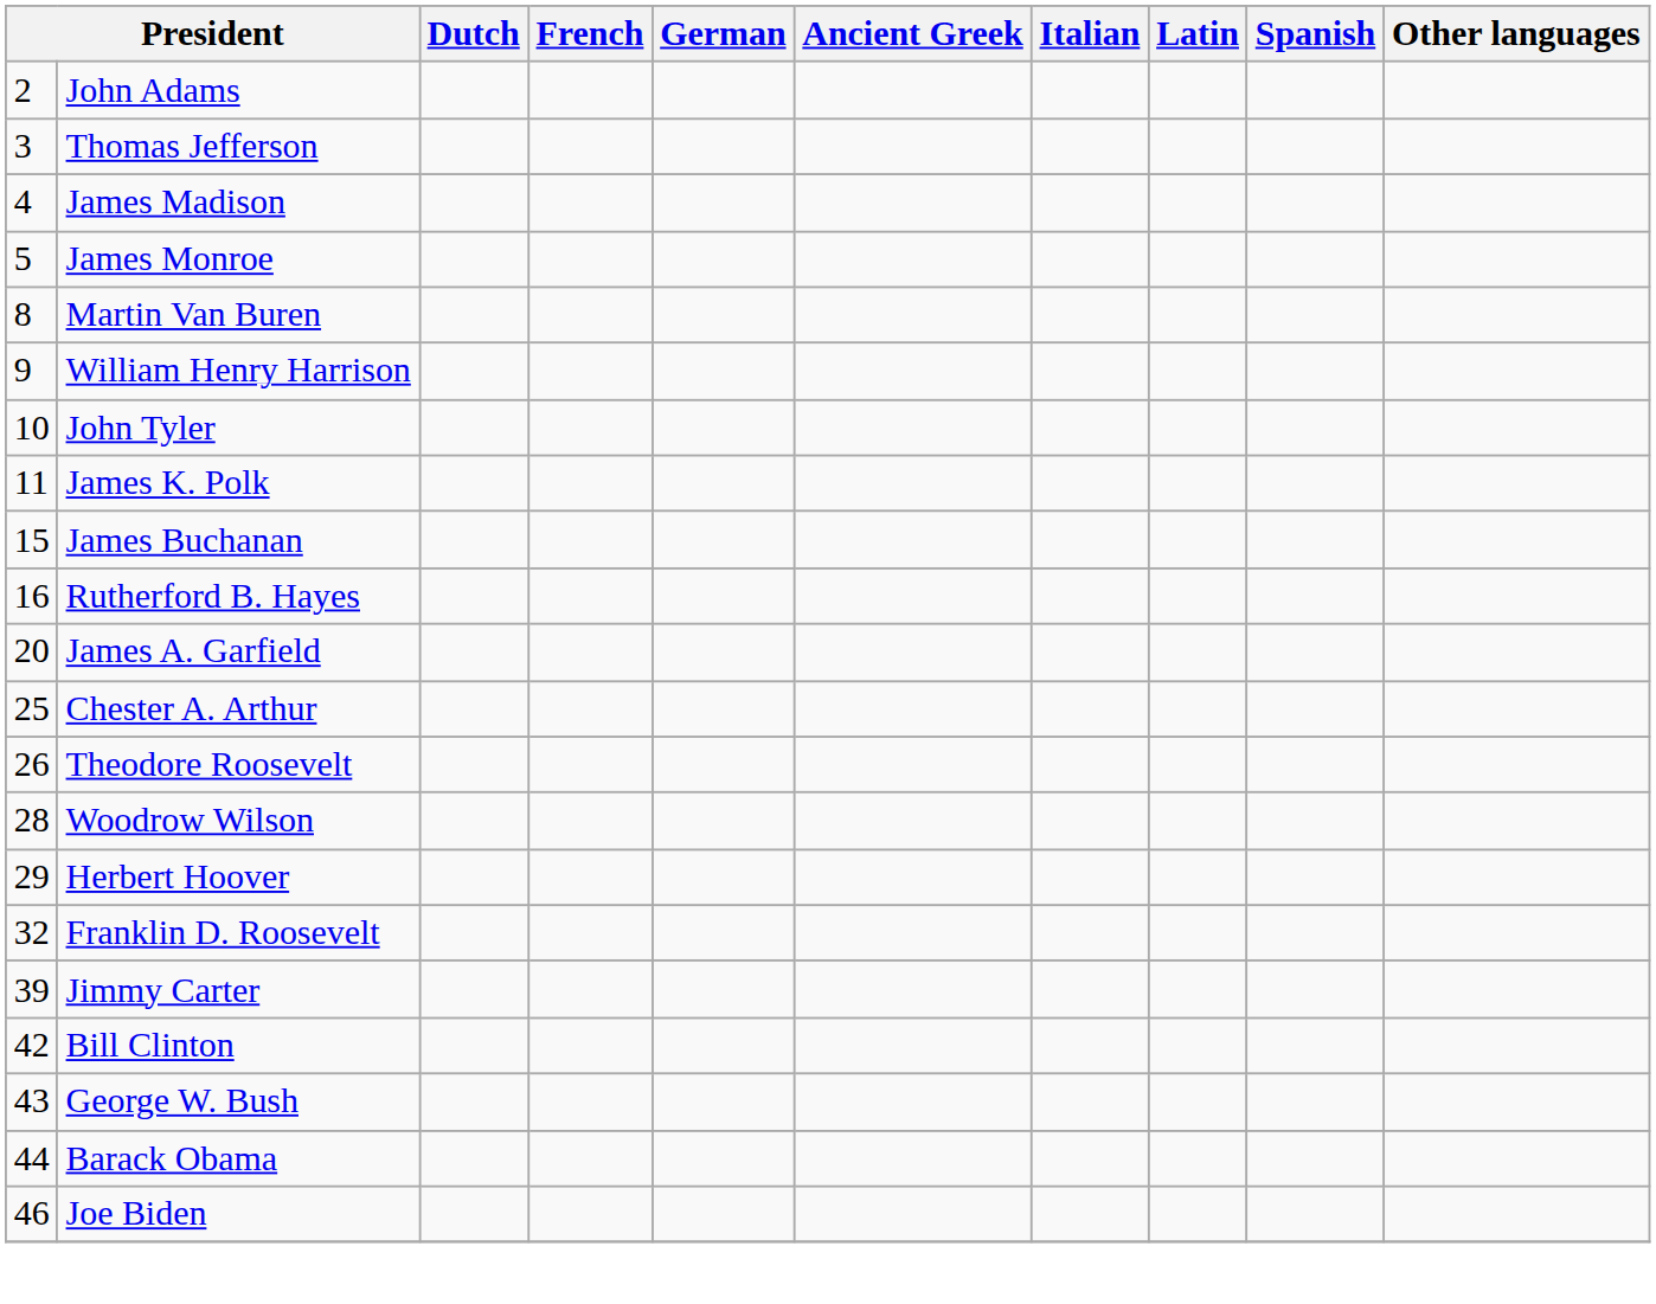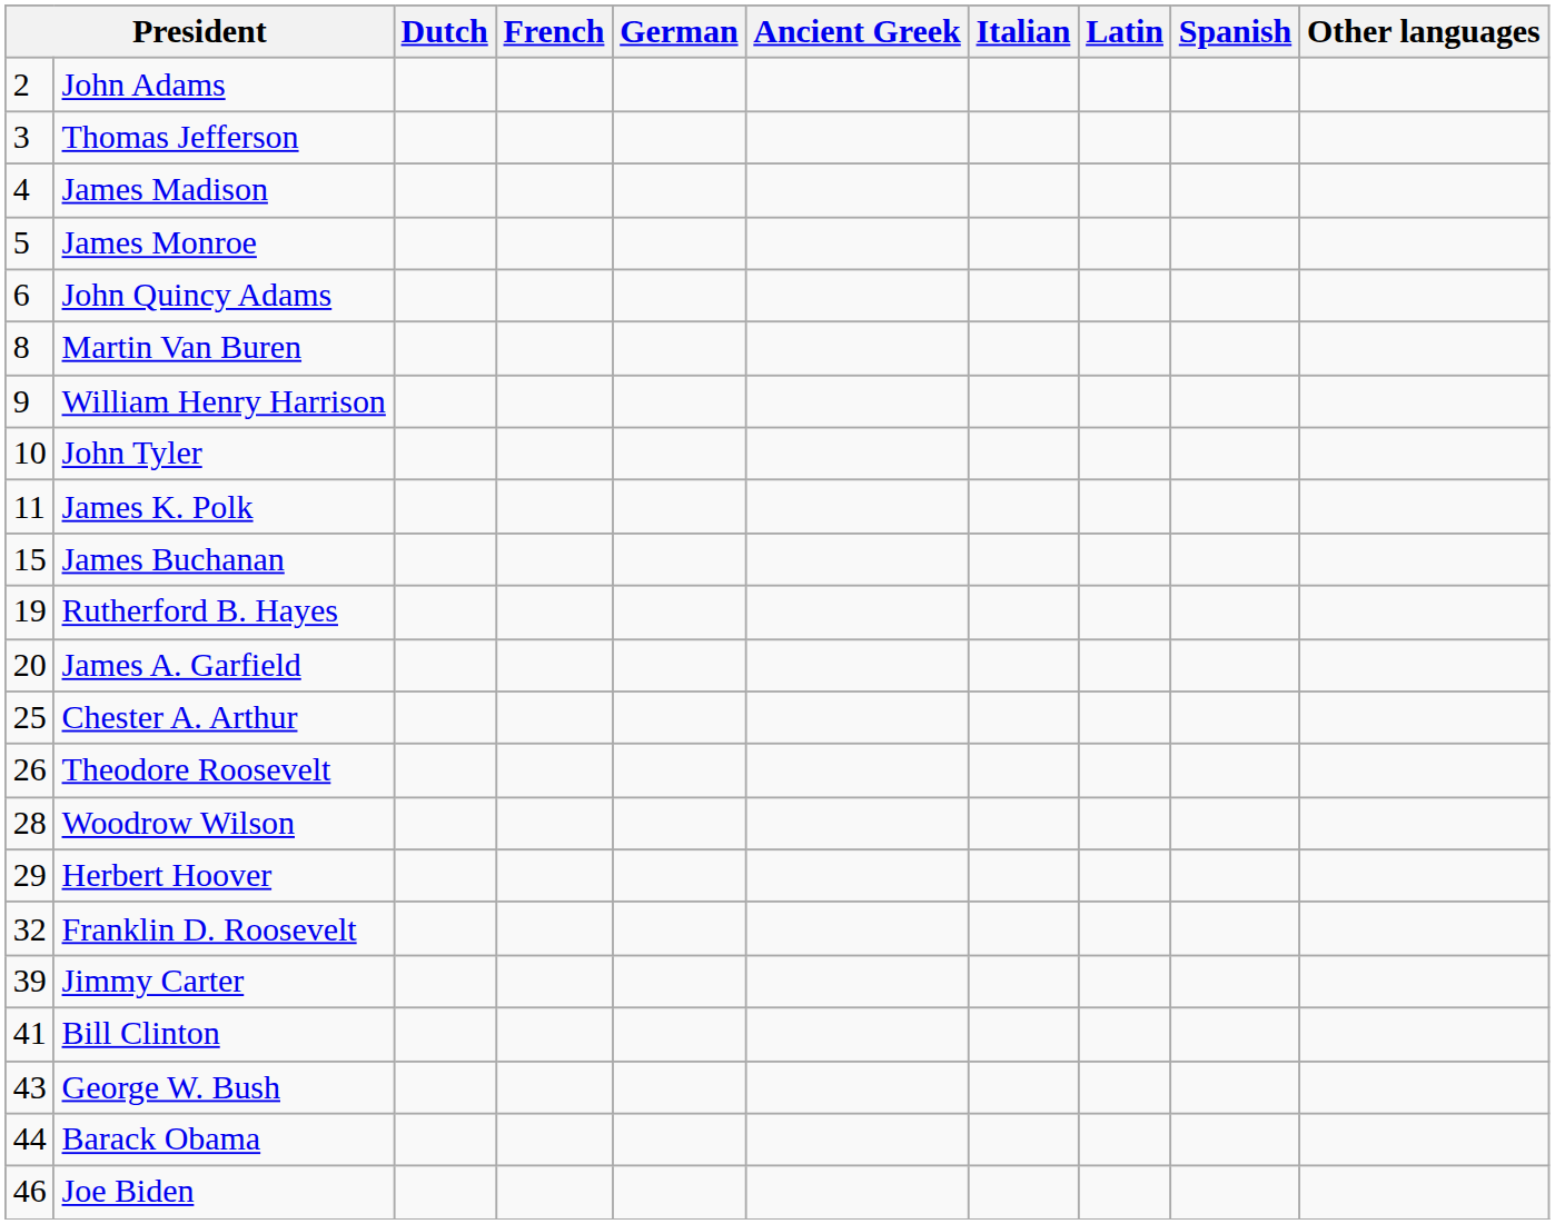+ row: 6 | John Quincy Adams
Rutherford B. Hayes | column 1: 16 -> 19
Bill Clinton | column 1: 42 -> 41
